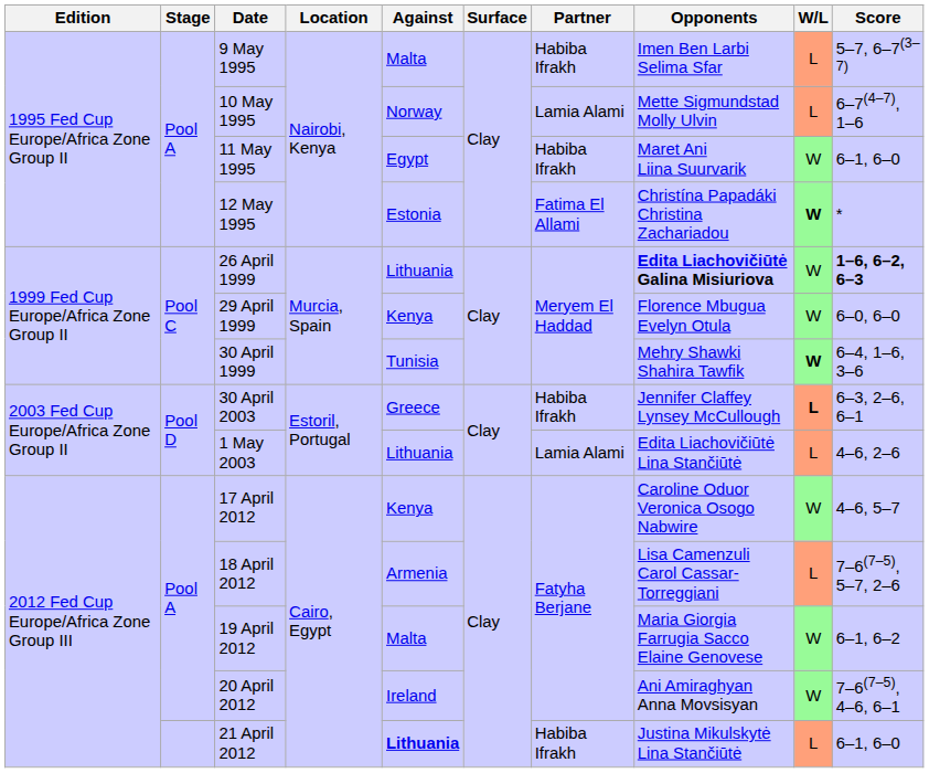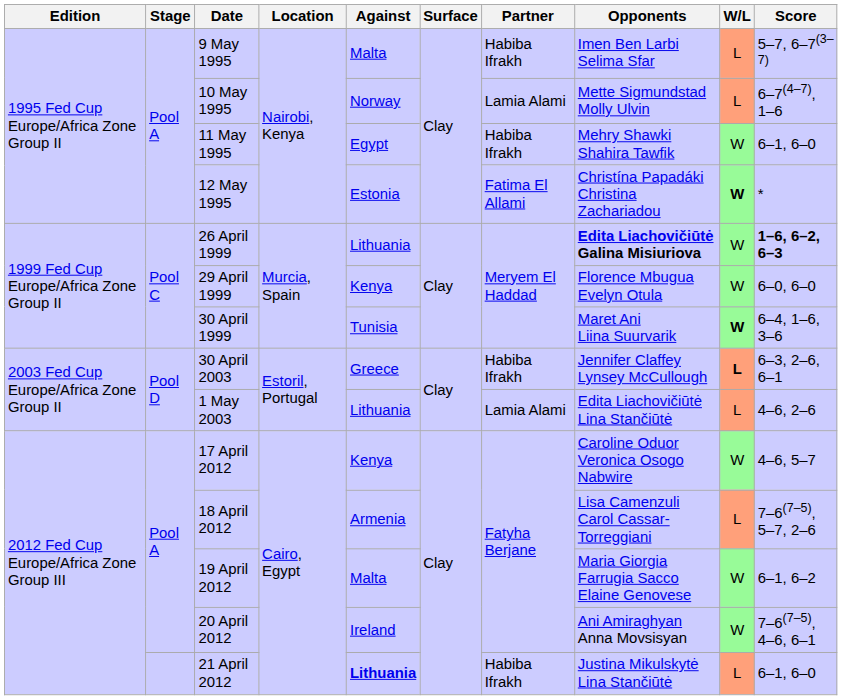11 May 1995 | Opponents: Maret Ani Liina Suurvarik -> Mehry Shawki Shahira Tawfik
30 April 1999 | Opponents: Mehry Shawki Shahira Tawfik -> Maret Ani Liina Suurvarik
